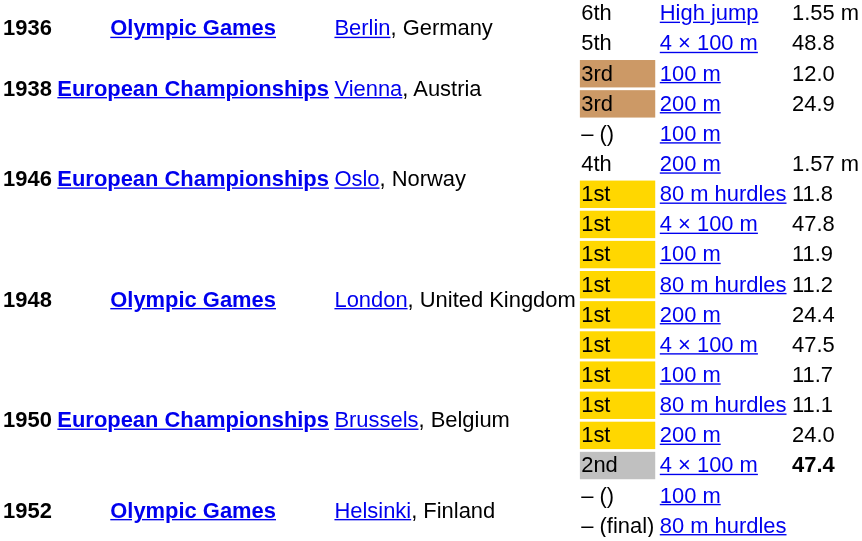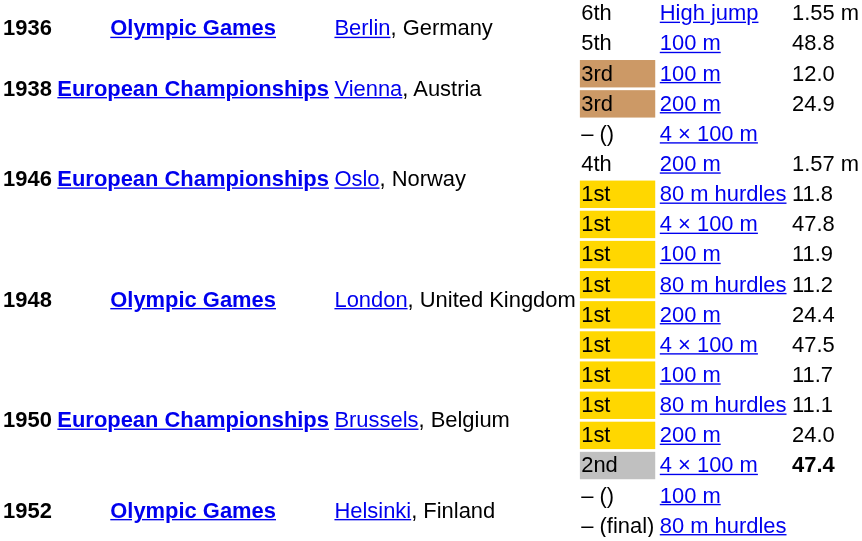5th | column 5: 4 × 100 m -> 100 m
1946 / – () | column 5: 100 m -> 4 × 100 m
